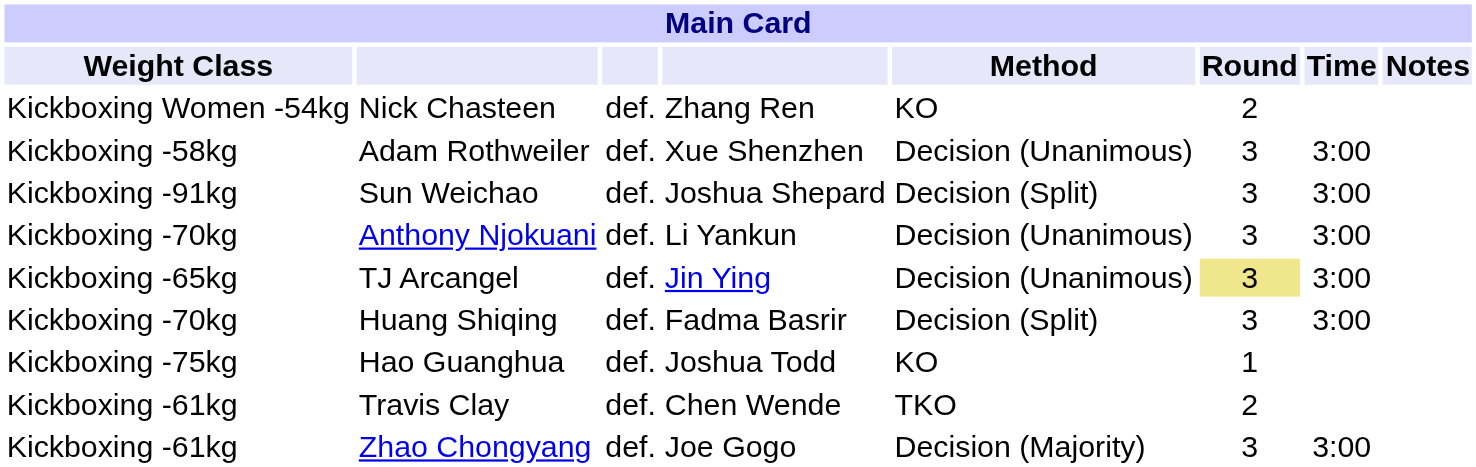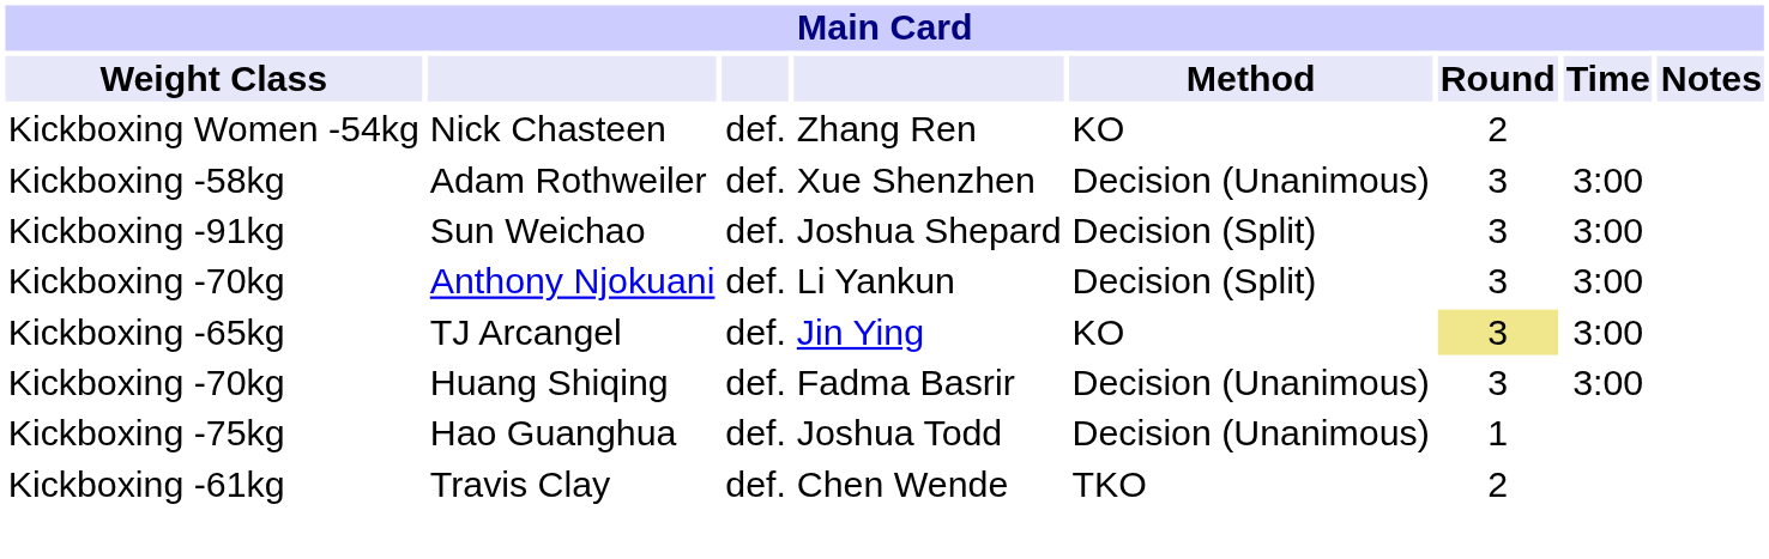Anthony Njokuani | Method: Decision (Unanimous) -> Decision (Split)
TJ Arcangel | Method: Decision (Unanimous) -> KO
Huang Shiqing | Method: Decision (Split) -> Decision (Unanimous)
Hao Guanghua | Method: KO -> Decision (Unanimous)
- row: Kickboxing -61kg | Zhao Chongyang | def. | Joe Gogo | Decision (Majority) | 3 | 3:00
